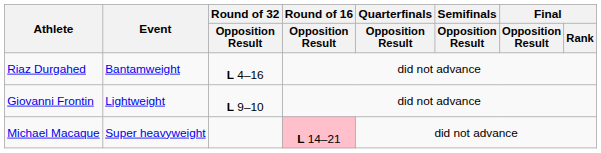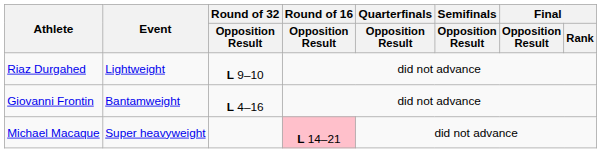Riaz Durgahed | Event: Bantamweight -> Lightweight
Riaz Durgahed | Round of 32 / Opposition Result: L 4–16 -> L 9–10
Giovanni Frontin | Event: Lightweight -> Bantamweight
Giovanni Frontin | Round of 32 / Opposition Result: L 9–10 -> L 4–16
